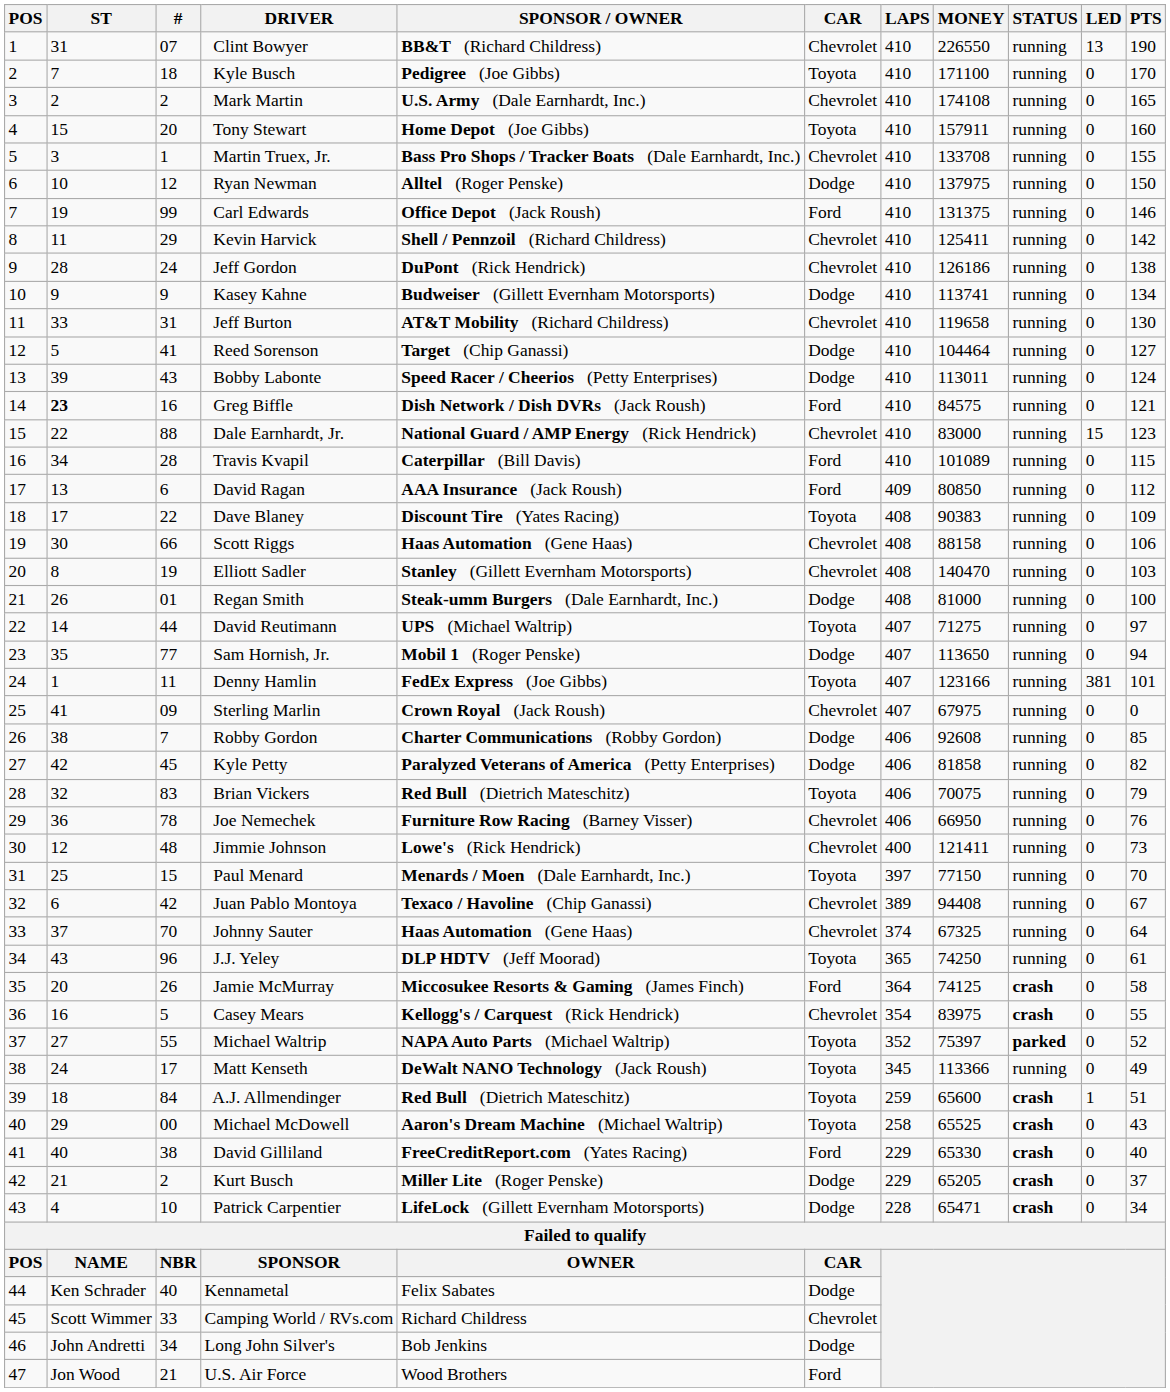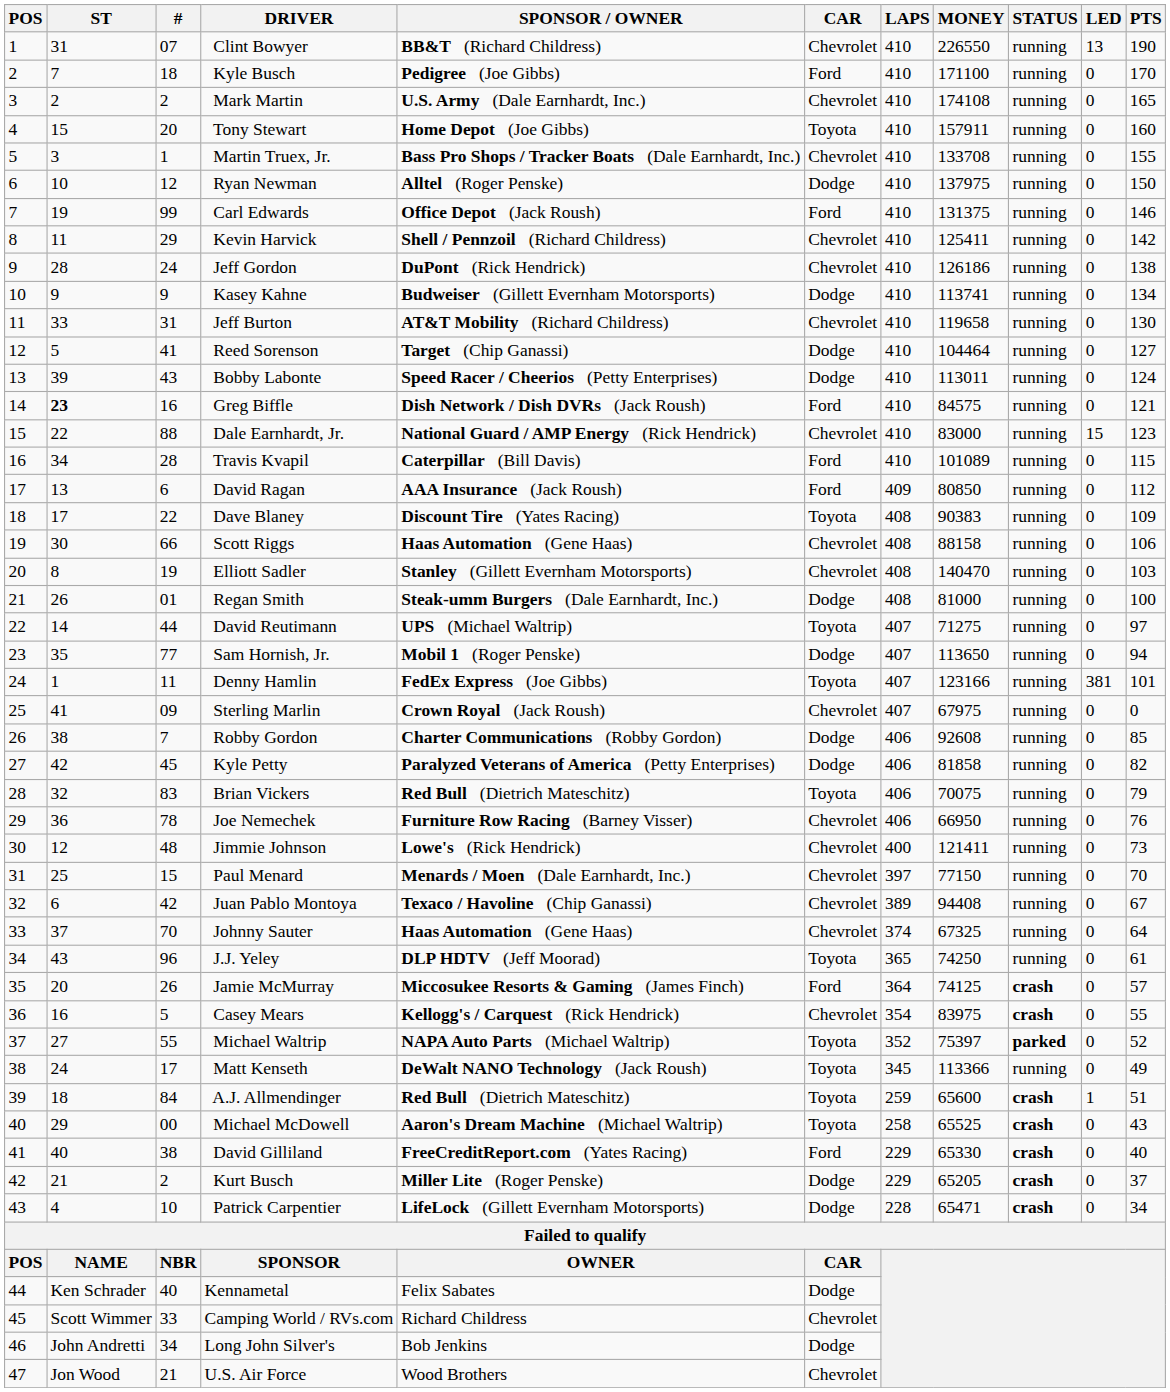Kyle Busch | CAR: Toyota -> Ford
Paul Menard | CAR: Toyota -> Chevrolet
Jamie McMurray | PTS: 58 -> 57
U.S. Air Force | CAR: Ford -> Chevrolet
